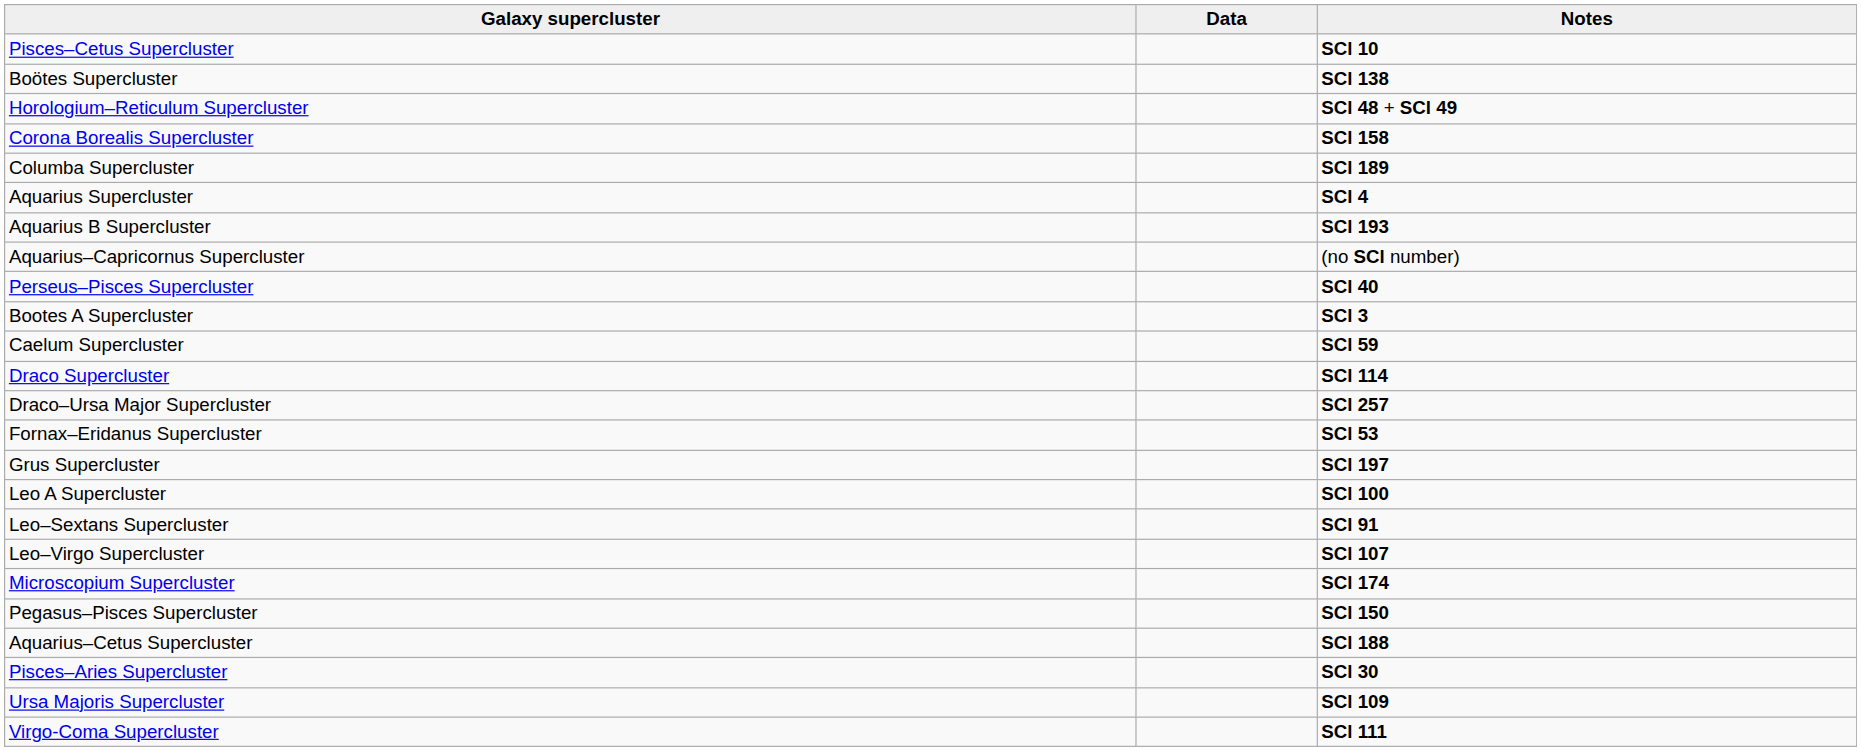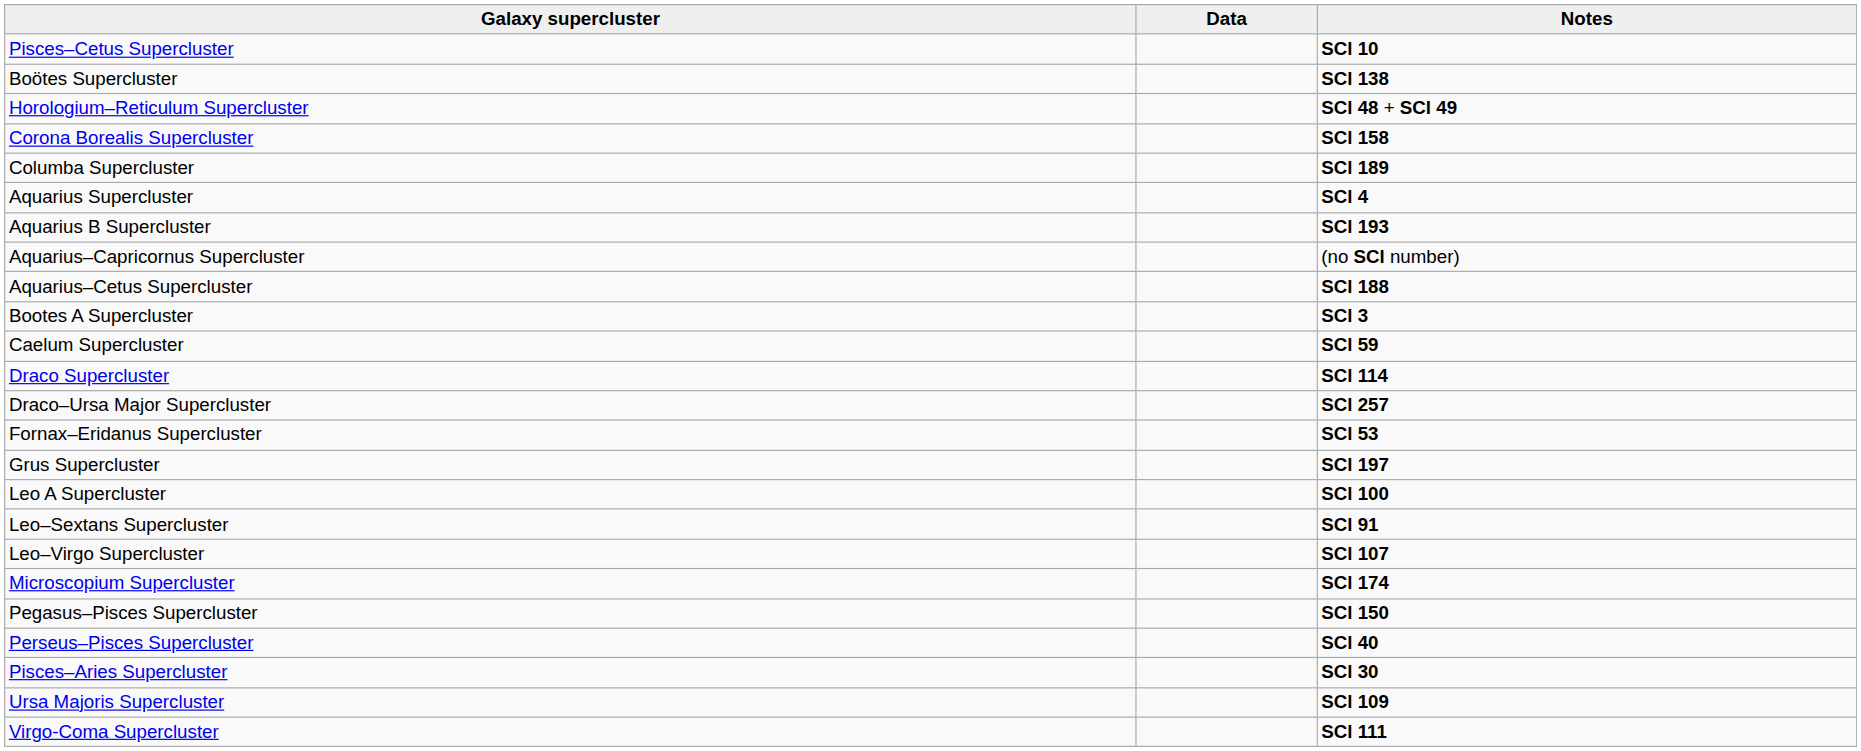rows swapped: Aquarius–Cetus Supercluster <-> Perseus–Pisces Supercluster
